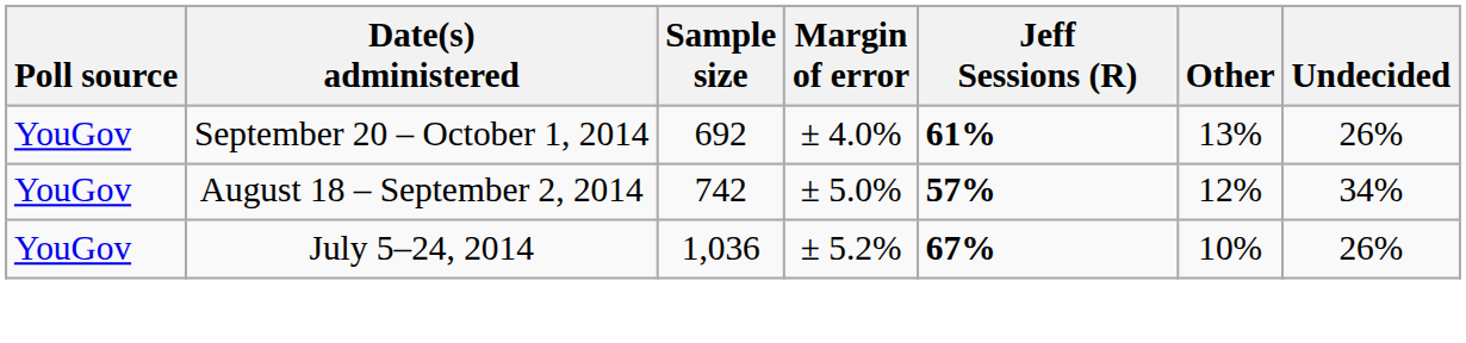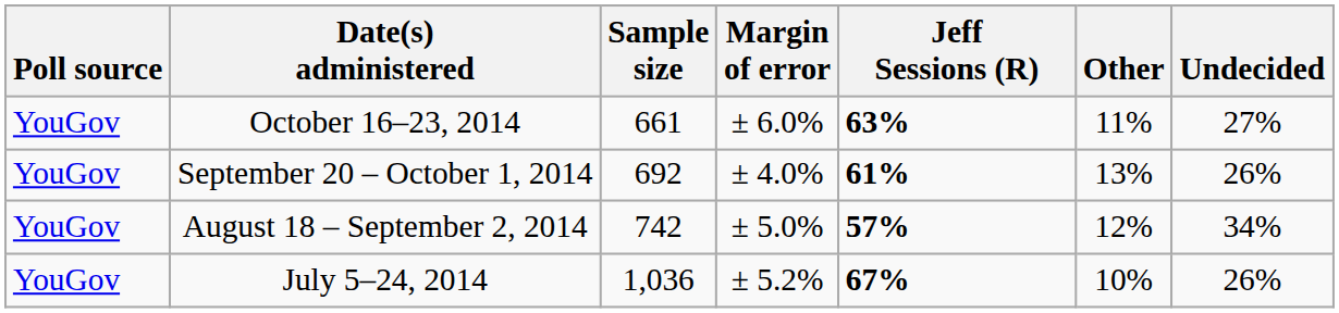+ row: YouGov | October 16–23, 2014 | 661 | ± 6.0% | 63% | 11% | 27%
